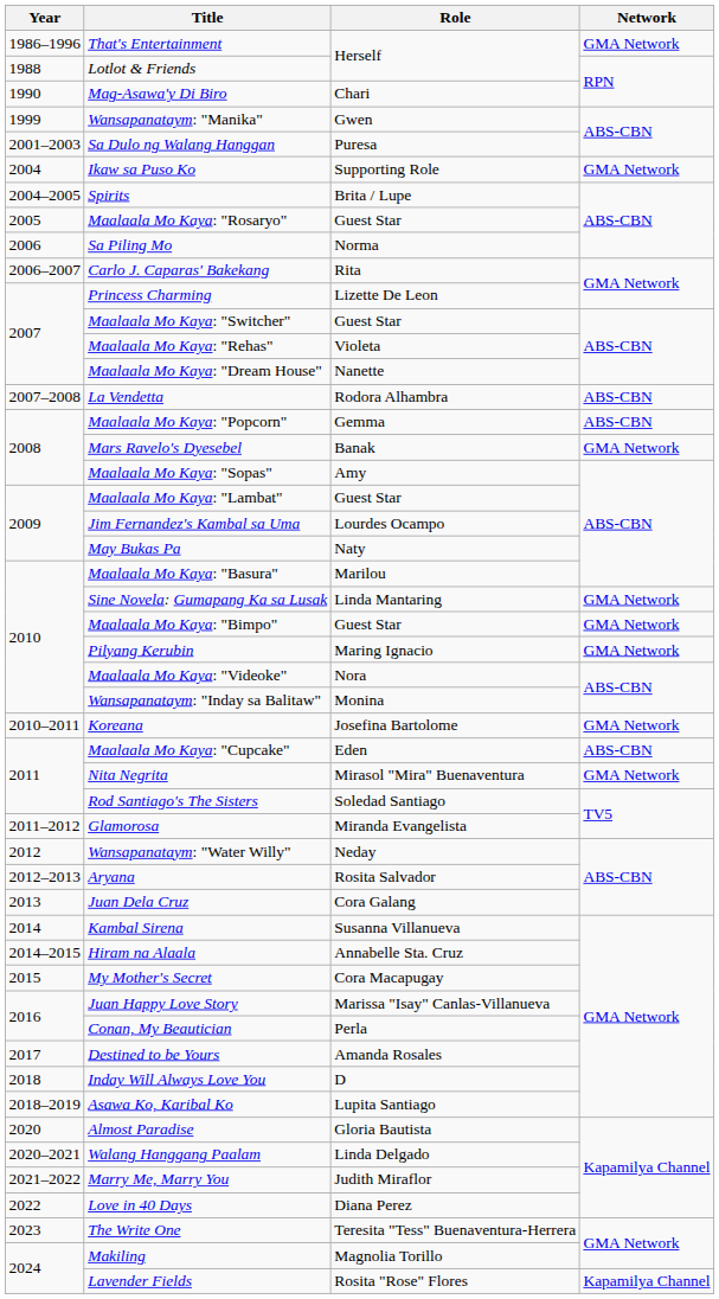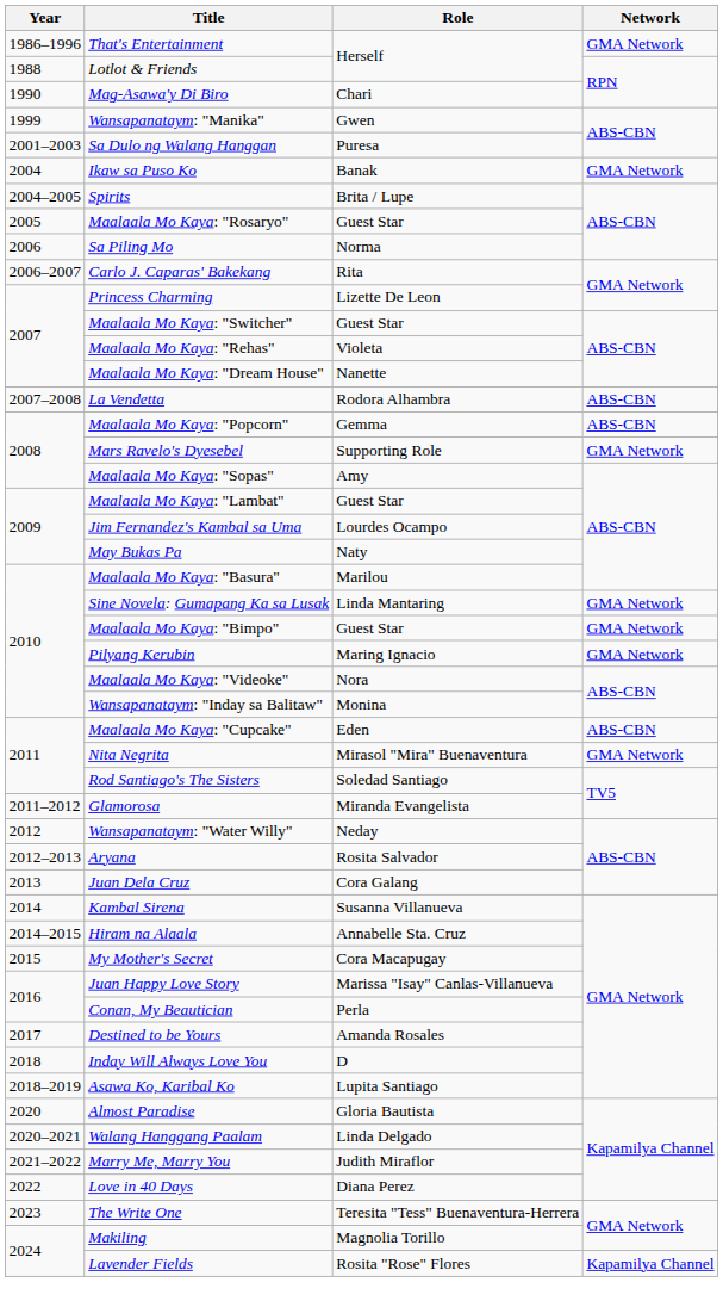Ikaw sa Puso Ko | Role: Supporting Role -> Banak
Mars Ravelo's Dyesebel | Role: Banak -> Supporting Role
- row: 2010–2011 | Koreana | Josefina Bartolome | GMA Network
